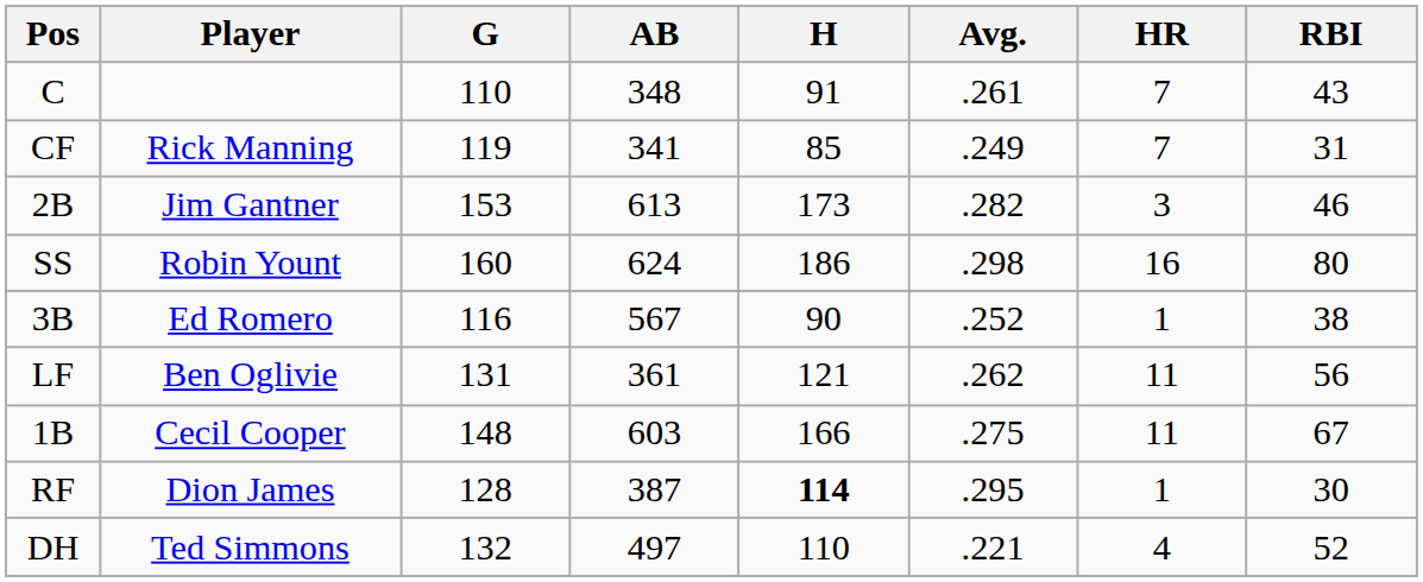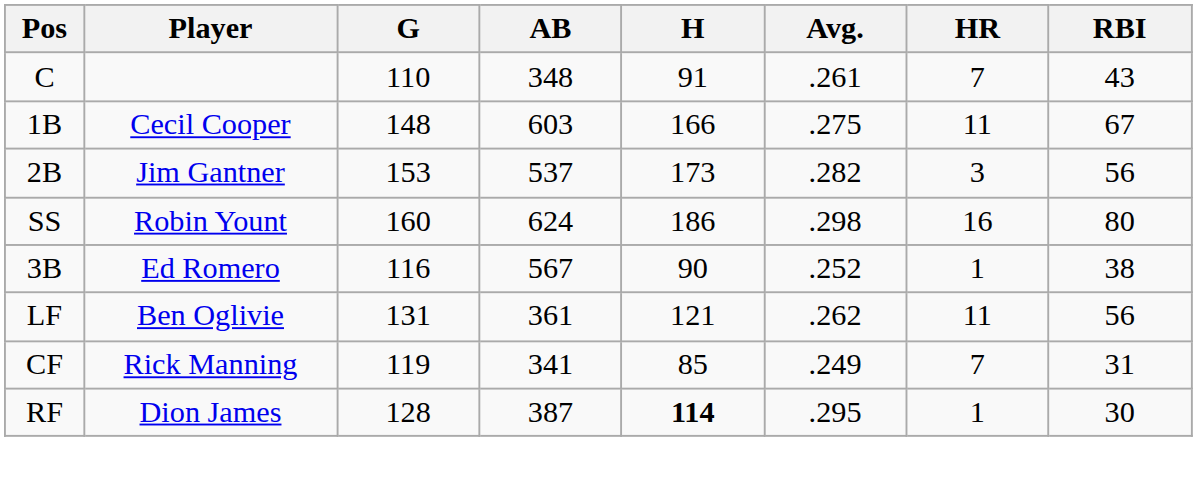rows swapped: 1B <-> CF
2B | AB: 613 -> 537
2B | RBI: 46 -> 56
- row: DH | Ted Simmons | 132 | 497 | 110 | .221 | 4 | 52
